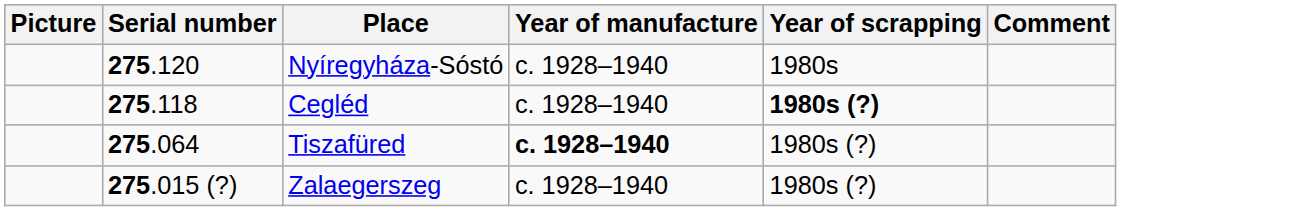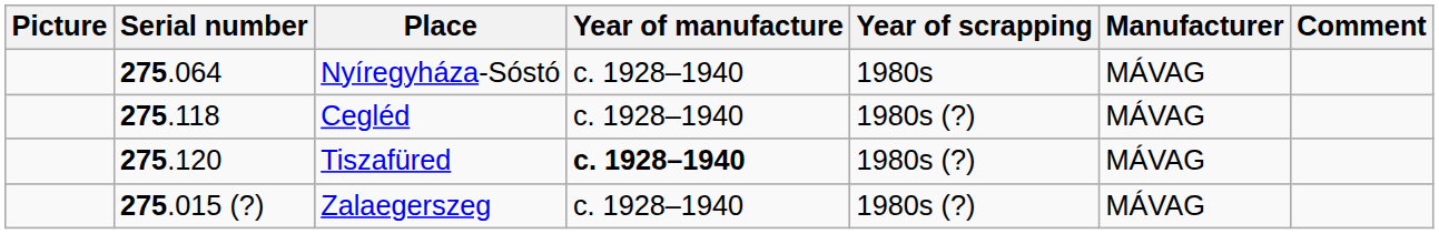+ column: Manufacturer | MÁVAG | MÁVAG | MÁVAG | MÁVAG
Nyíregyháza-Sóstó | Serial number: 275.120 -> 275.064
Cegléd | Year of scrapping: bold -> normal
Tiszafüred | Serial number: 275.064 -> 275.120
